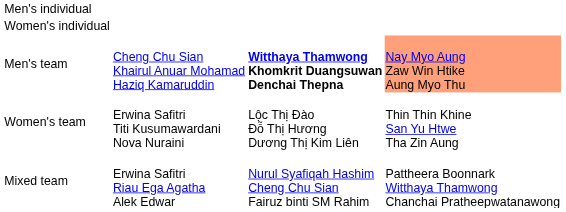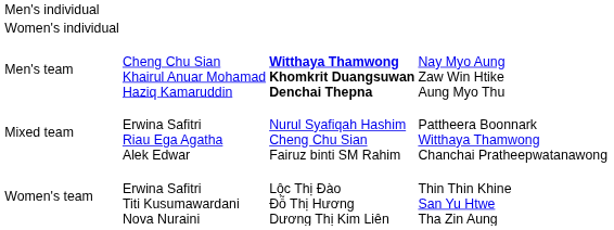Men's team | column 4: lightsalmon background -> no background
rows swapped: Women's team <-> Mixed team
